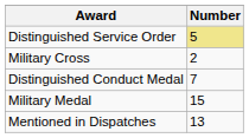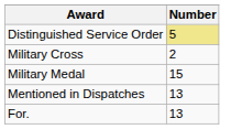- row: Distinguished Conduct Medal | 7
+ row: For. | 13
